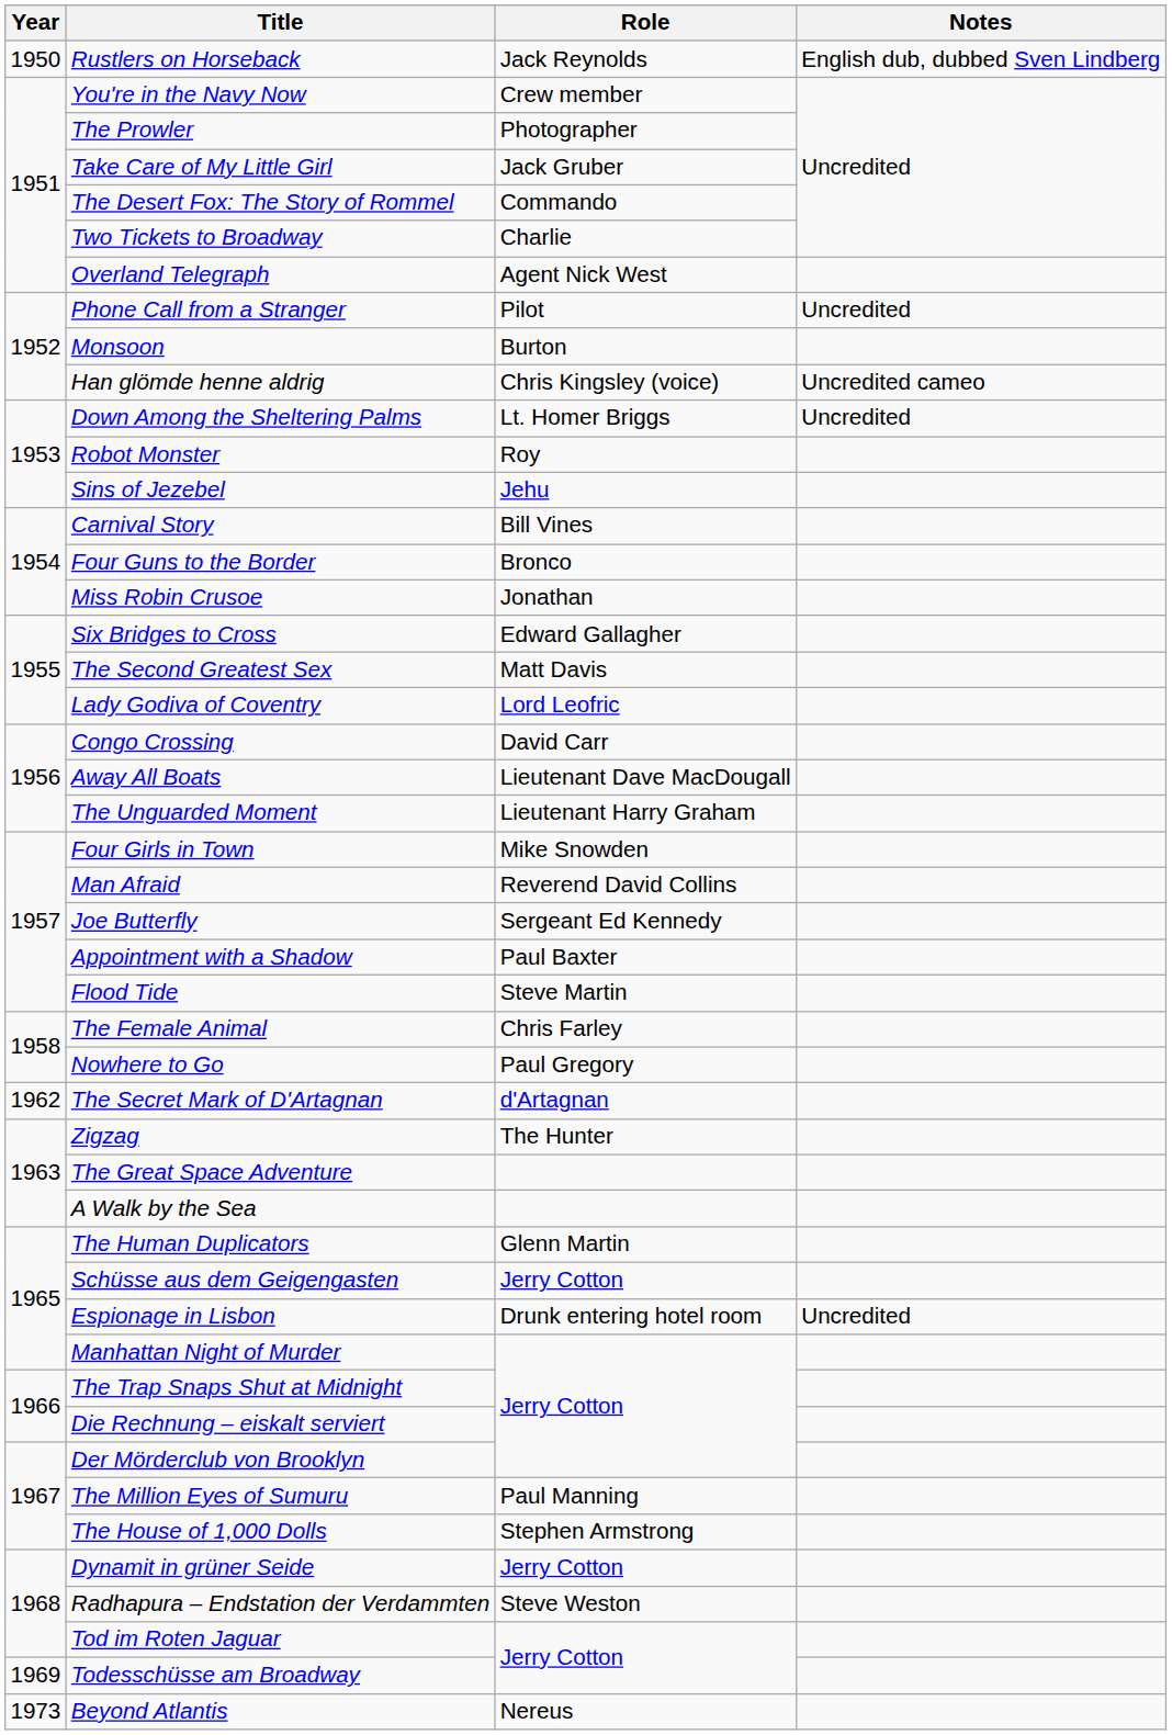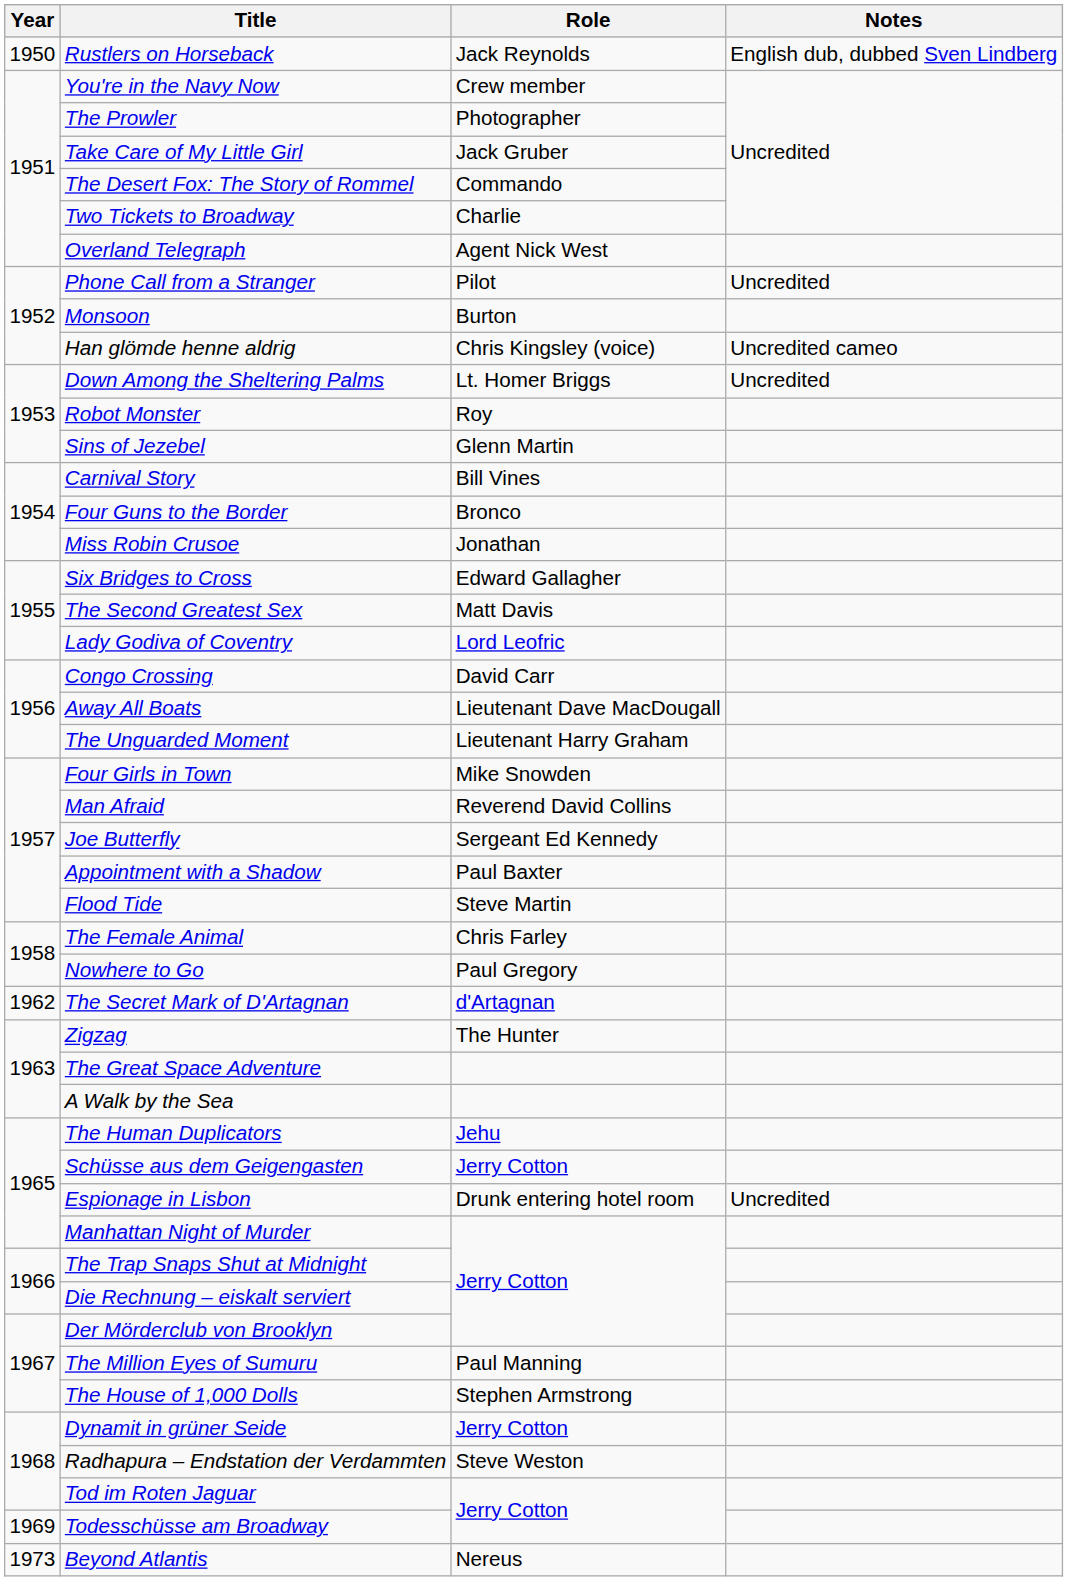Sins of Jezebel | Role: Jehu -> Glenn Martin
The Human Duplicators | Role: Glenn Martin -> Jehu
